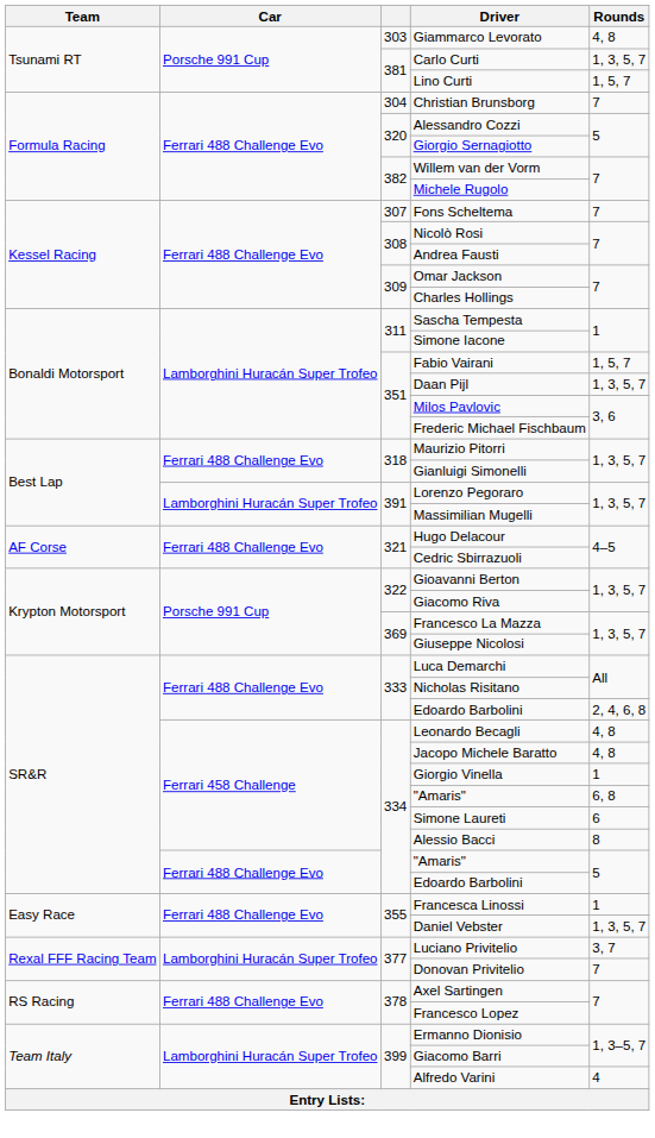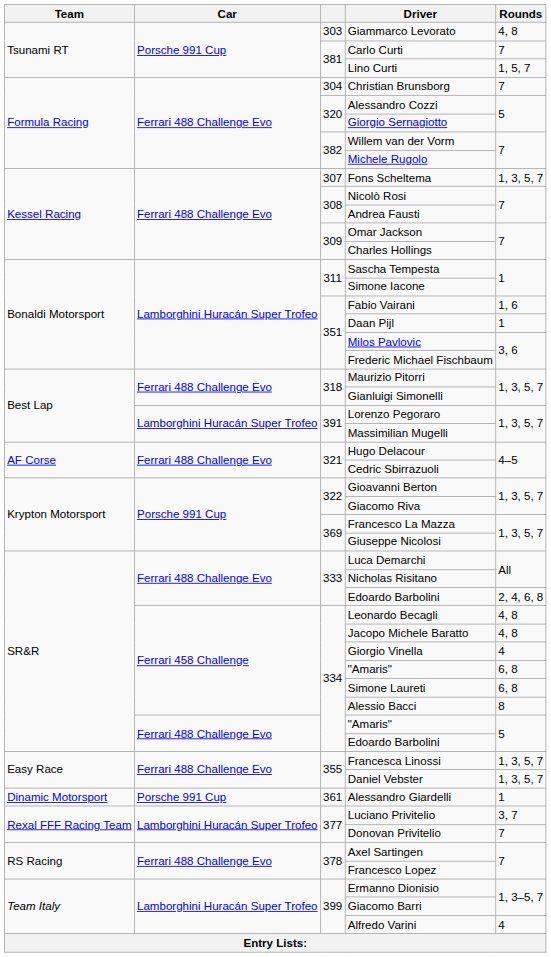Carlo Curti | Rounds: 1, 3, 5, 7 -> 7
Fons Scheltema | Rounds: 7 -> 1, 3, 5, 7
Fabio Vairani | Rounds: 1, 5, 7 -> 1, 6
Daan Pijl | Rounds: 1, 3, 5, 7 -> 1
Giorgio Vinella | Rounds: 1 -> 4
Simone Laureti | Rounds: 6 -> 6, 8
Francesca Linossi | Rounds: 1 -> 1, 3, 5, 7
+ row: Dinamic Motorsport | Porsche 991 Cup | 361 | Alessandro Giardelli | 1
